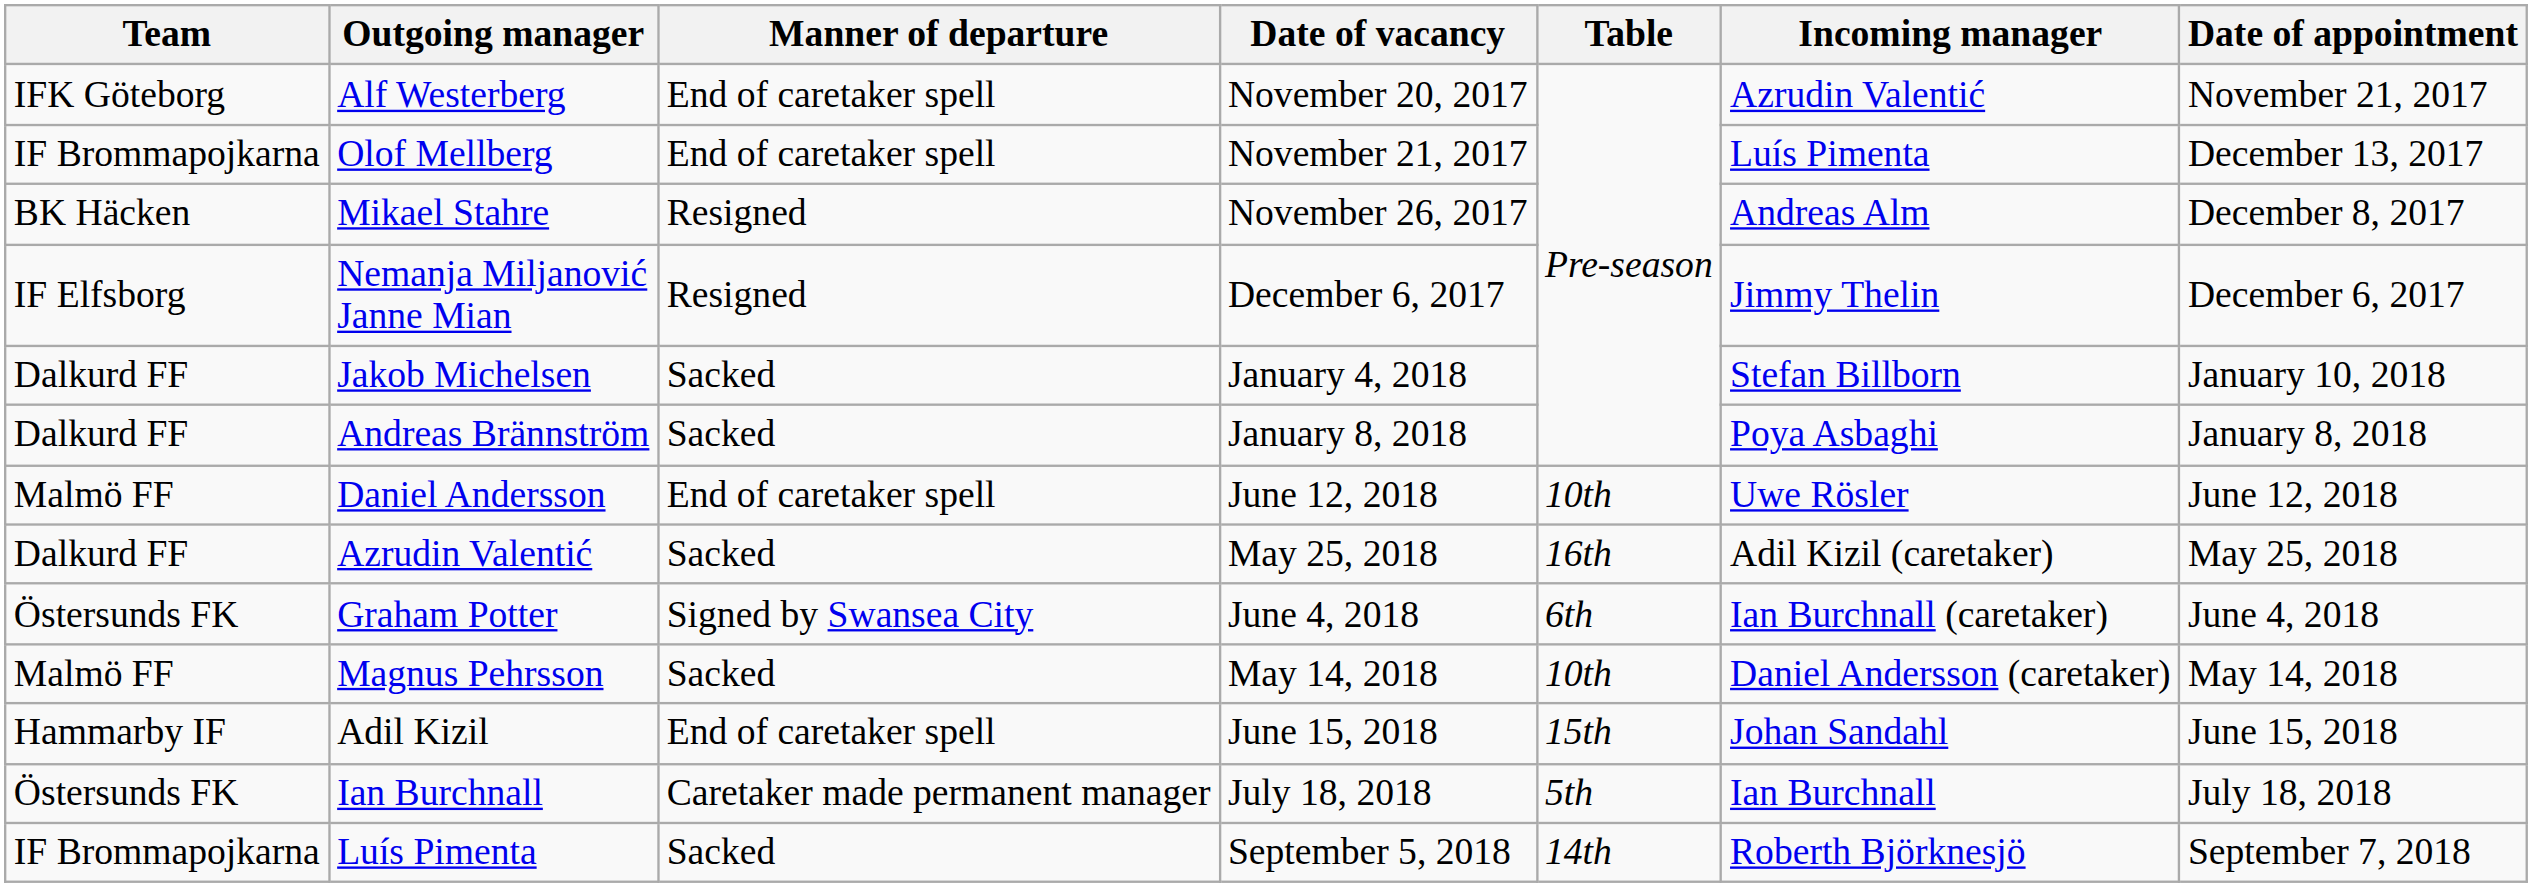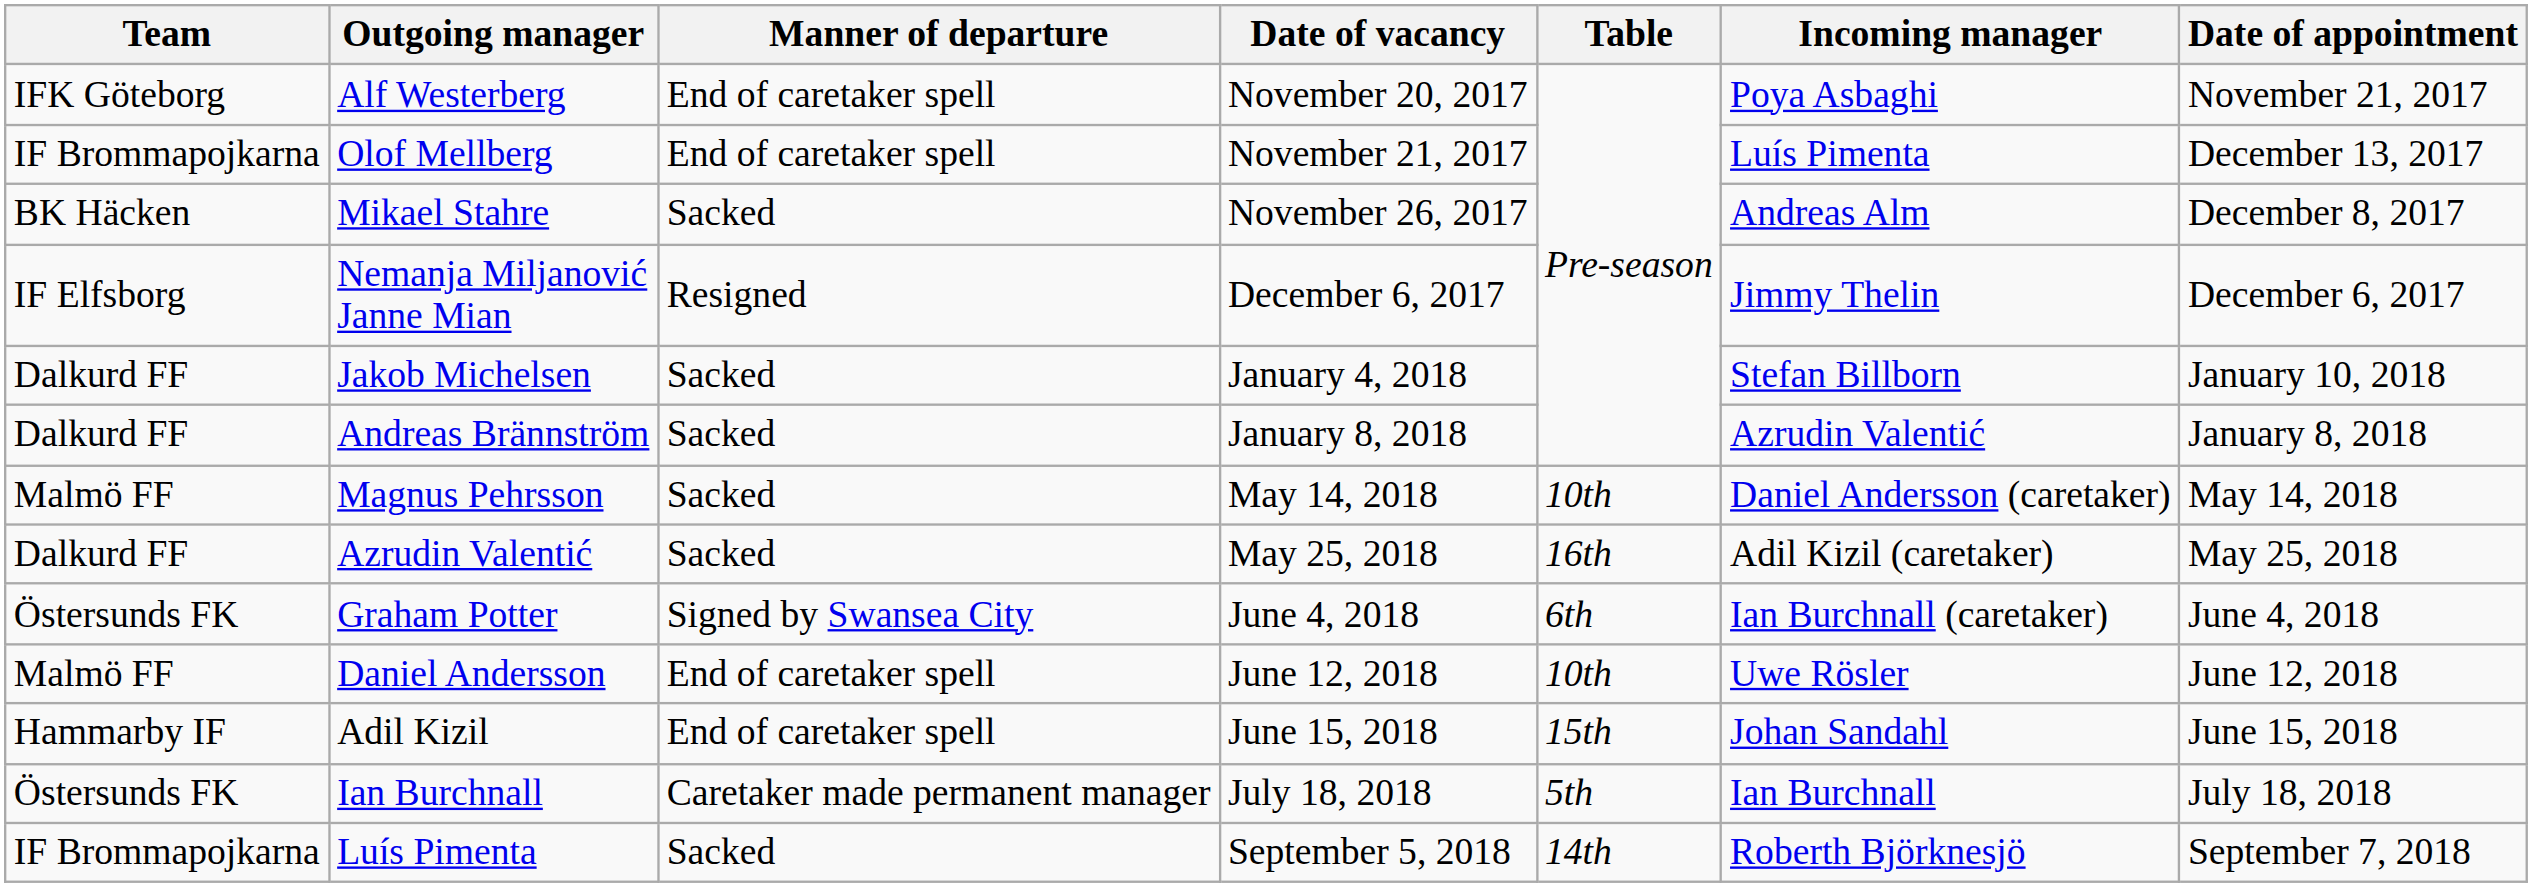Alf Westerberg | Incoming manager: Azrudin Valentić -> Poya Asbaghi
Mikael Stahre | Manner of departure: Resigned -> Sacked
Andreas Brännström | Incoming manager: Poya Asbaghi -> Azrudin Valentić
rows swapped: Magnus Pehrsson <-> Daniel Andersson
